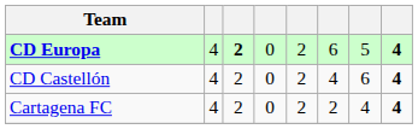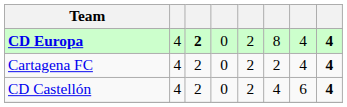CD Europa | column 6: 6 -> 8
CD Europa | column 7: 5 -> 4
rows swapped: CD Castellón <-> Cartagena FC
